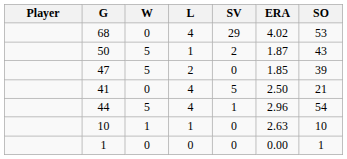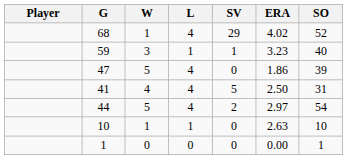68 | W: 0 -> 1
68 | SO: 53 -> 52
+ row: 59 | 3 | 1 | 1 | 3.23 | 40
- row: 50 | 5 | 1 | 2 | 1.87 | 43
47 | L: 2 -> 4
47 | ERA: 1.85 -> 1.86
41 | W: 0 -> 4
41 | SO: 21 -> 31
44 | SV: 1 -> 2
44 | ERA: 2.96 -> 2.97
